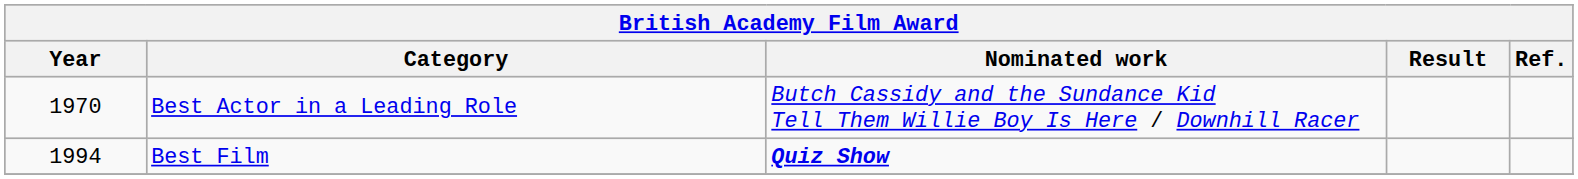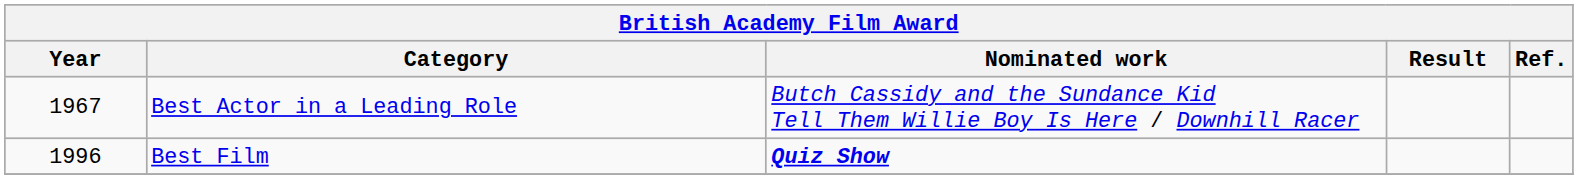Best Actor in a Leading Role | Year: 1970 -> 1967
Best Film | Year: 1994 -> 1996
